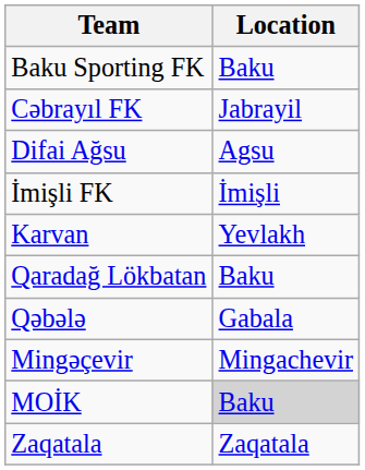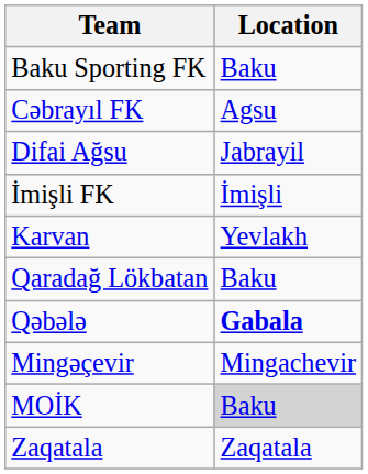Cəbrayıl FK | Location: Jabrayil -> Agsu
Difai Ağsu | Location: Agsu -> Jabrayil
Qəbələ | Location: normal -> bold
